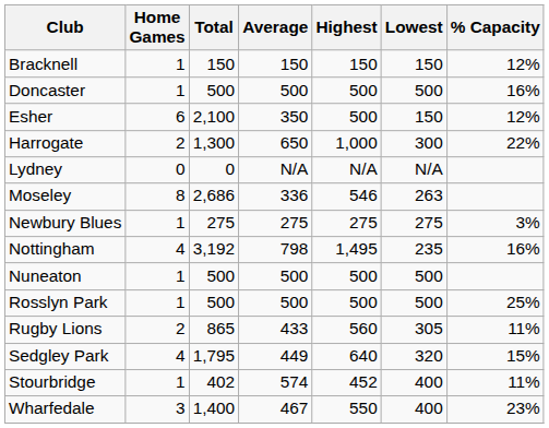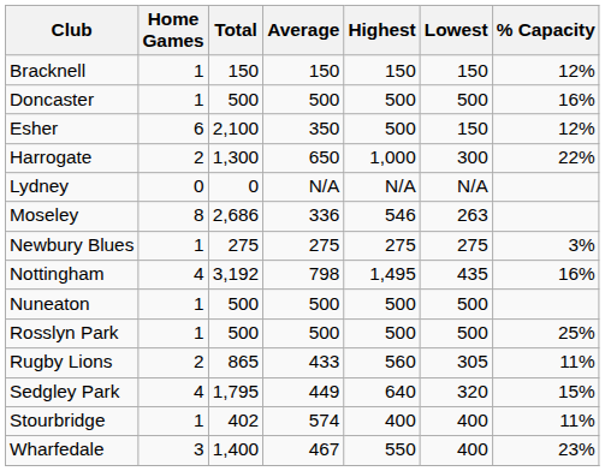Nottingham | Lowest: 235 -> 435
Stourbridge | Highest: 452 -> 400
